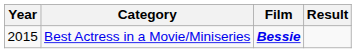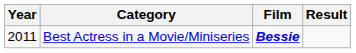Best Actress in a Movie/Miniseries | Year: 2015 -> 2011
